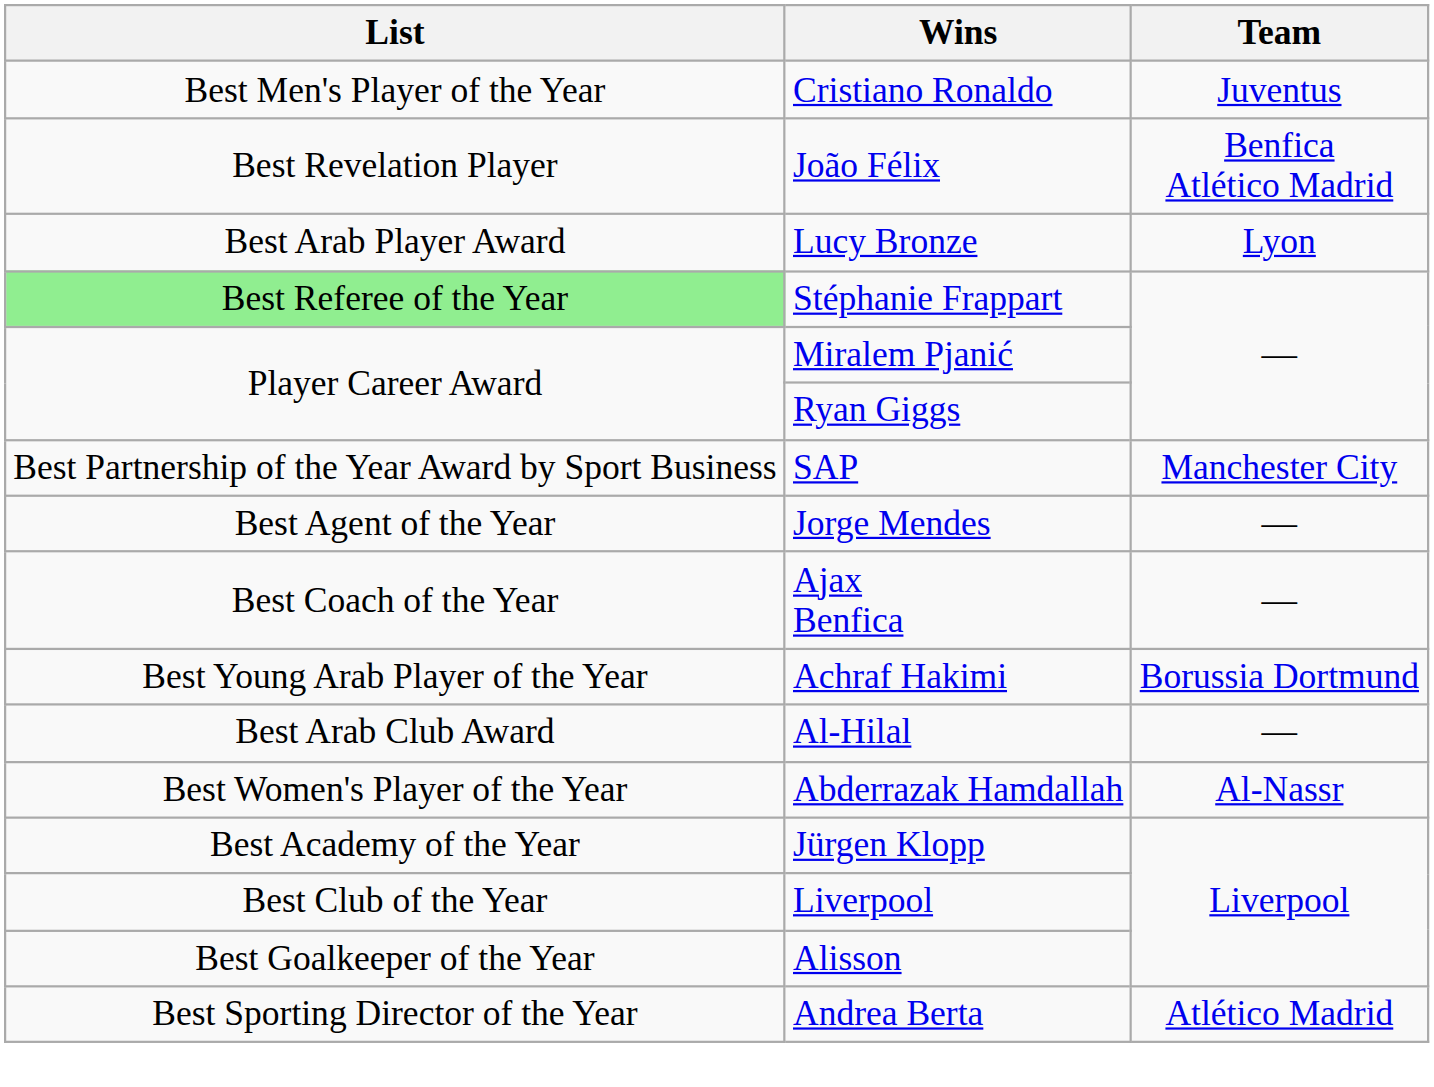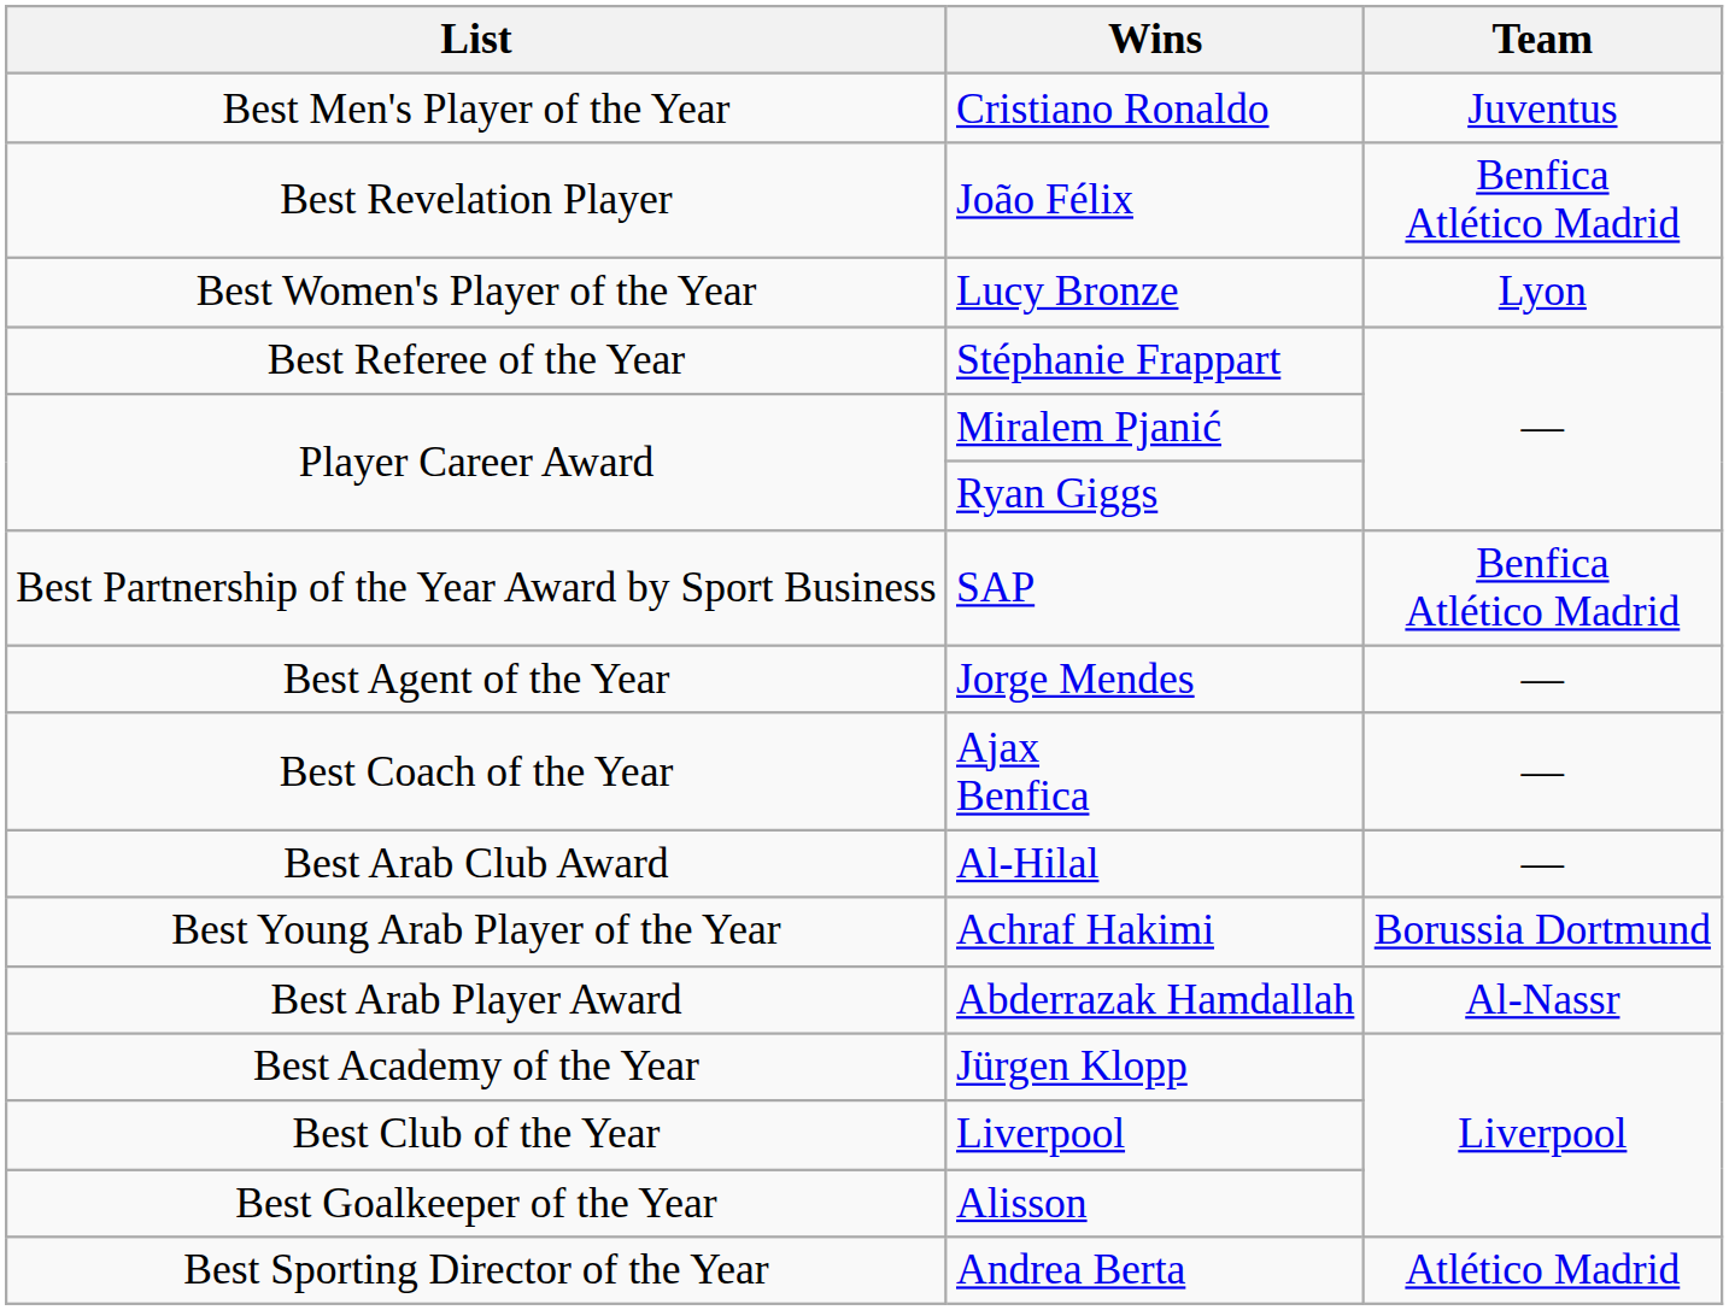Lucy Bronze | List: Best Arab Player Award -> Best Women's Player of the Year
Stéphanie Frappart | List: lightgreen background -> no background
SAP | Team: Manchester City -> Benfica Atlético Madrid
rows swapped: Achraf Hakimi <-> Al-Hilal
Abderrazak Hamdallah | List: Best Women's Player of the Year -> Best Arab Player Award
